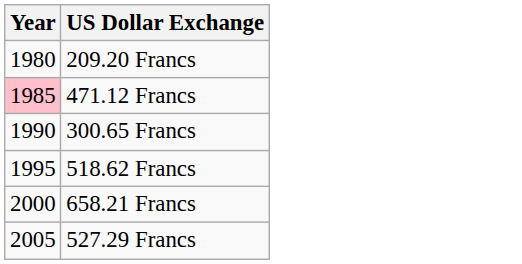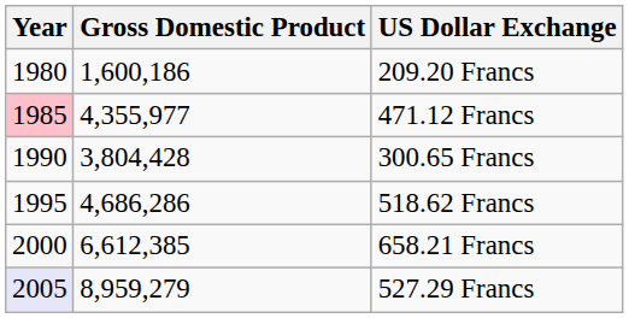+ column: Gross Domestic Product | 1,600,186 | 4,355,977 | 3,804,428 | 4,686,286 | 6,612,385 | 8,959,279
527.29 Francs | Year: no background -> lavender background
